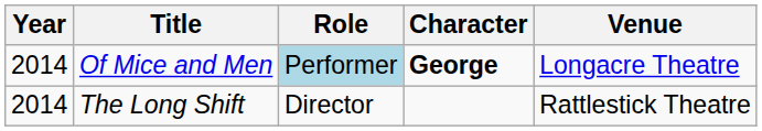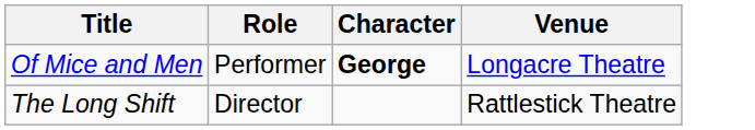- column: Year | 2014 | 2014
Of Mice and Men | Role: lightblue background -> no background
